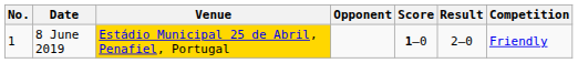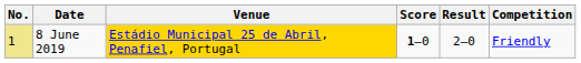- column: Opponent
8 June 2019 | No.: no background -> khaki background
